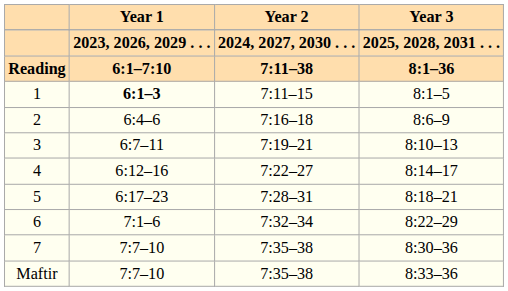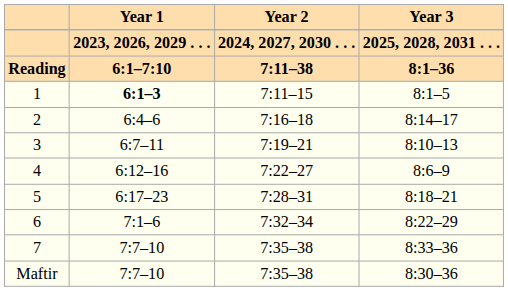2 | Year 3: 8:6–9 -> 8:14–17
4 | Year 3: 8:14–17 -> 8:6–9
7 | Year 3: 8:30–36 -> 8:33–36
Maftir | Year 3: 8:33–36 -> 8:30–36
